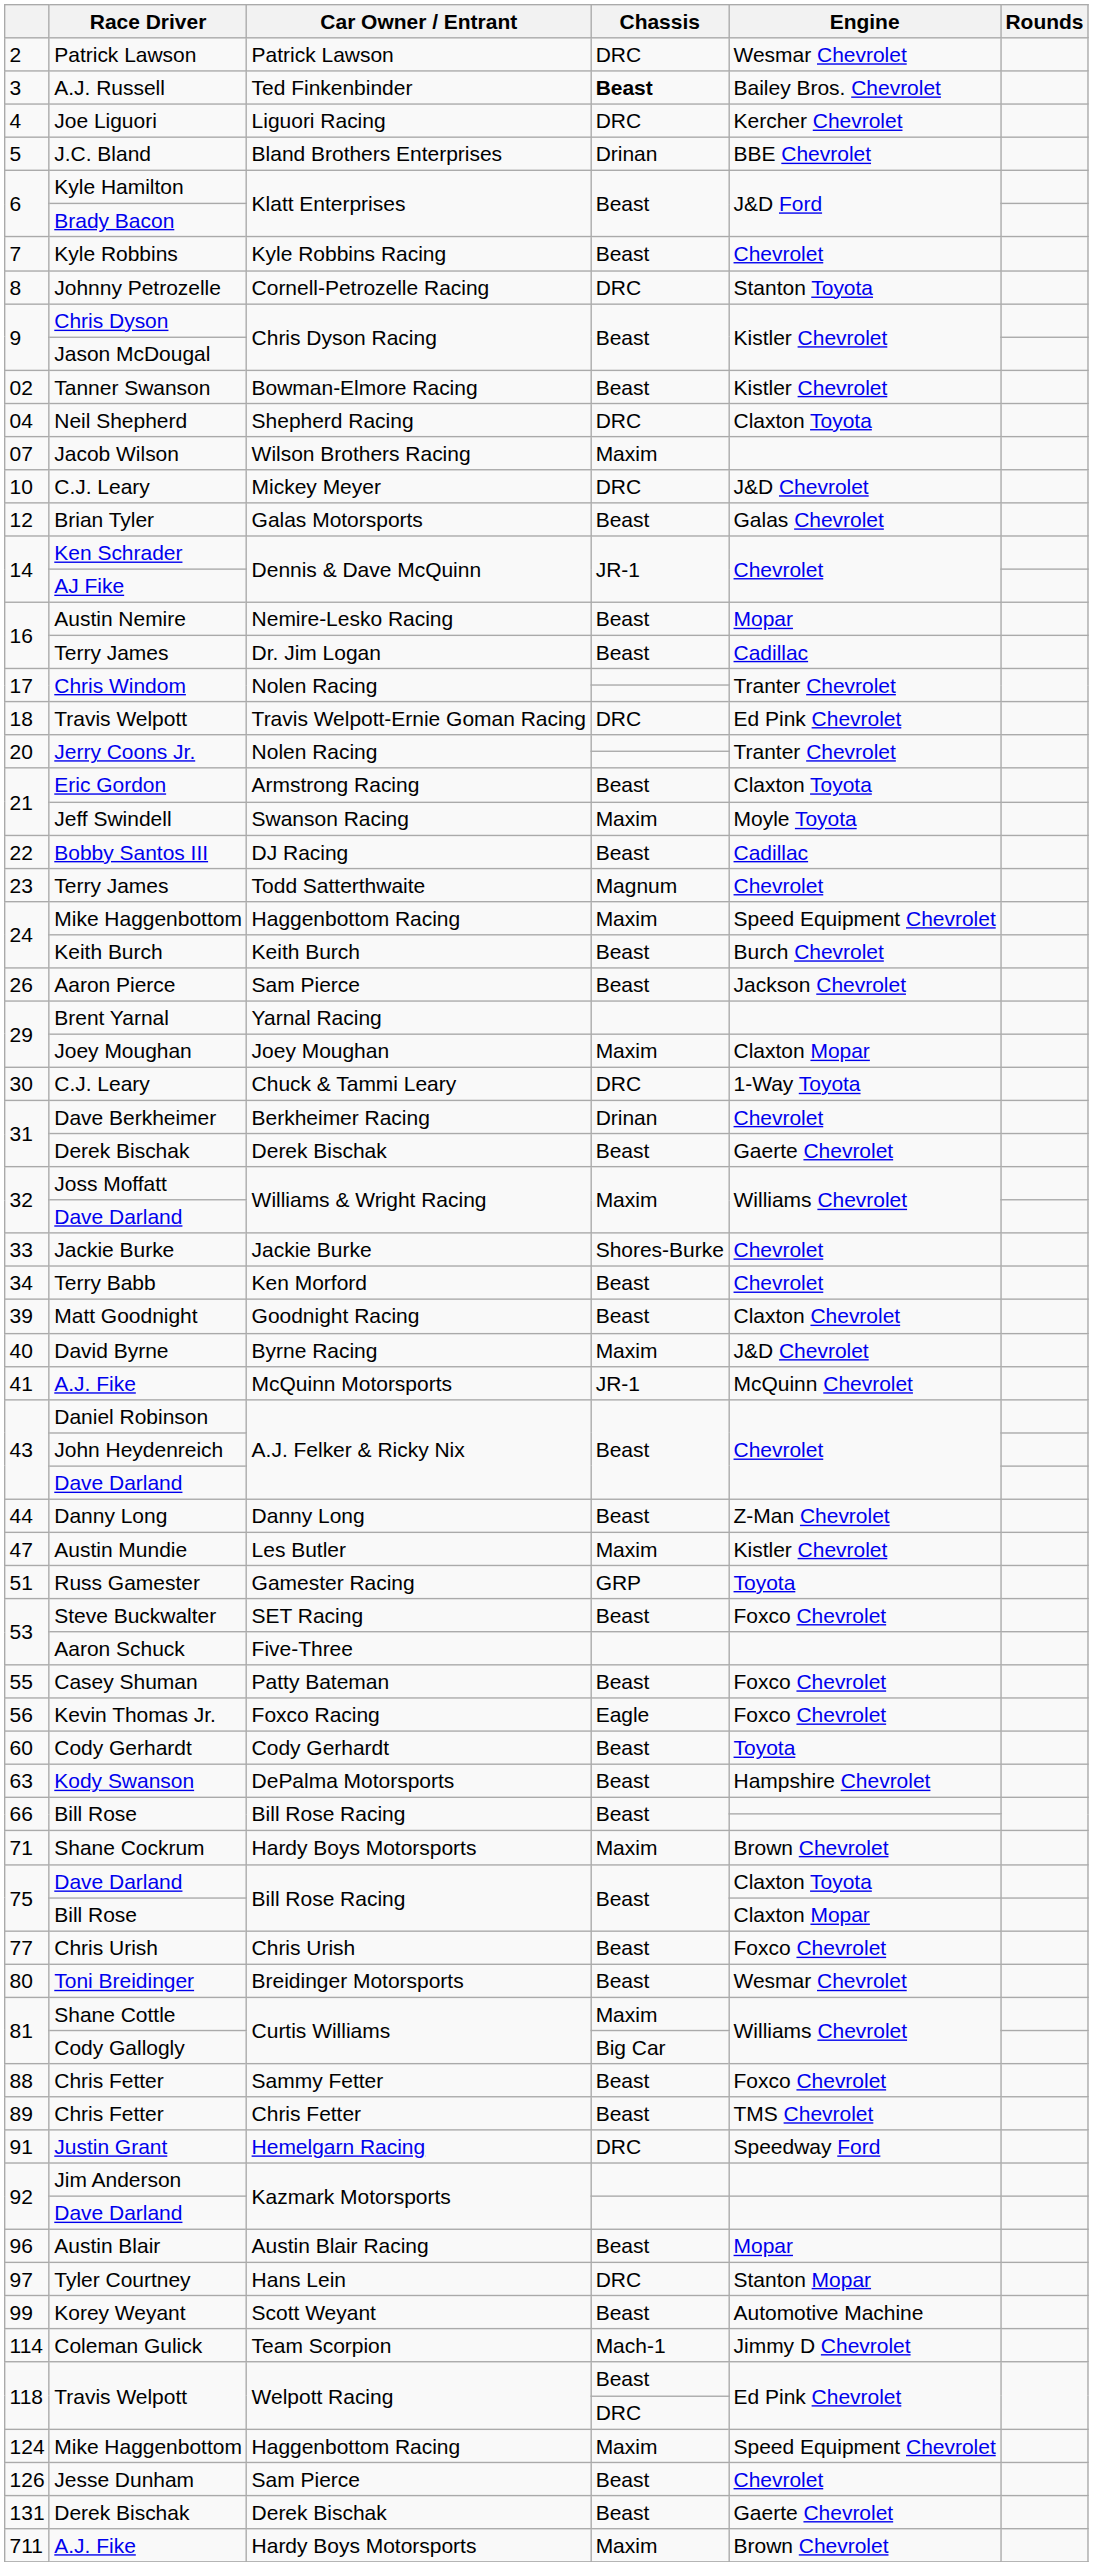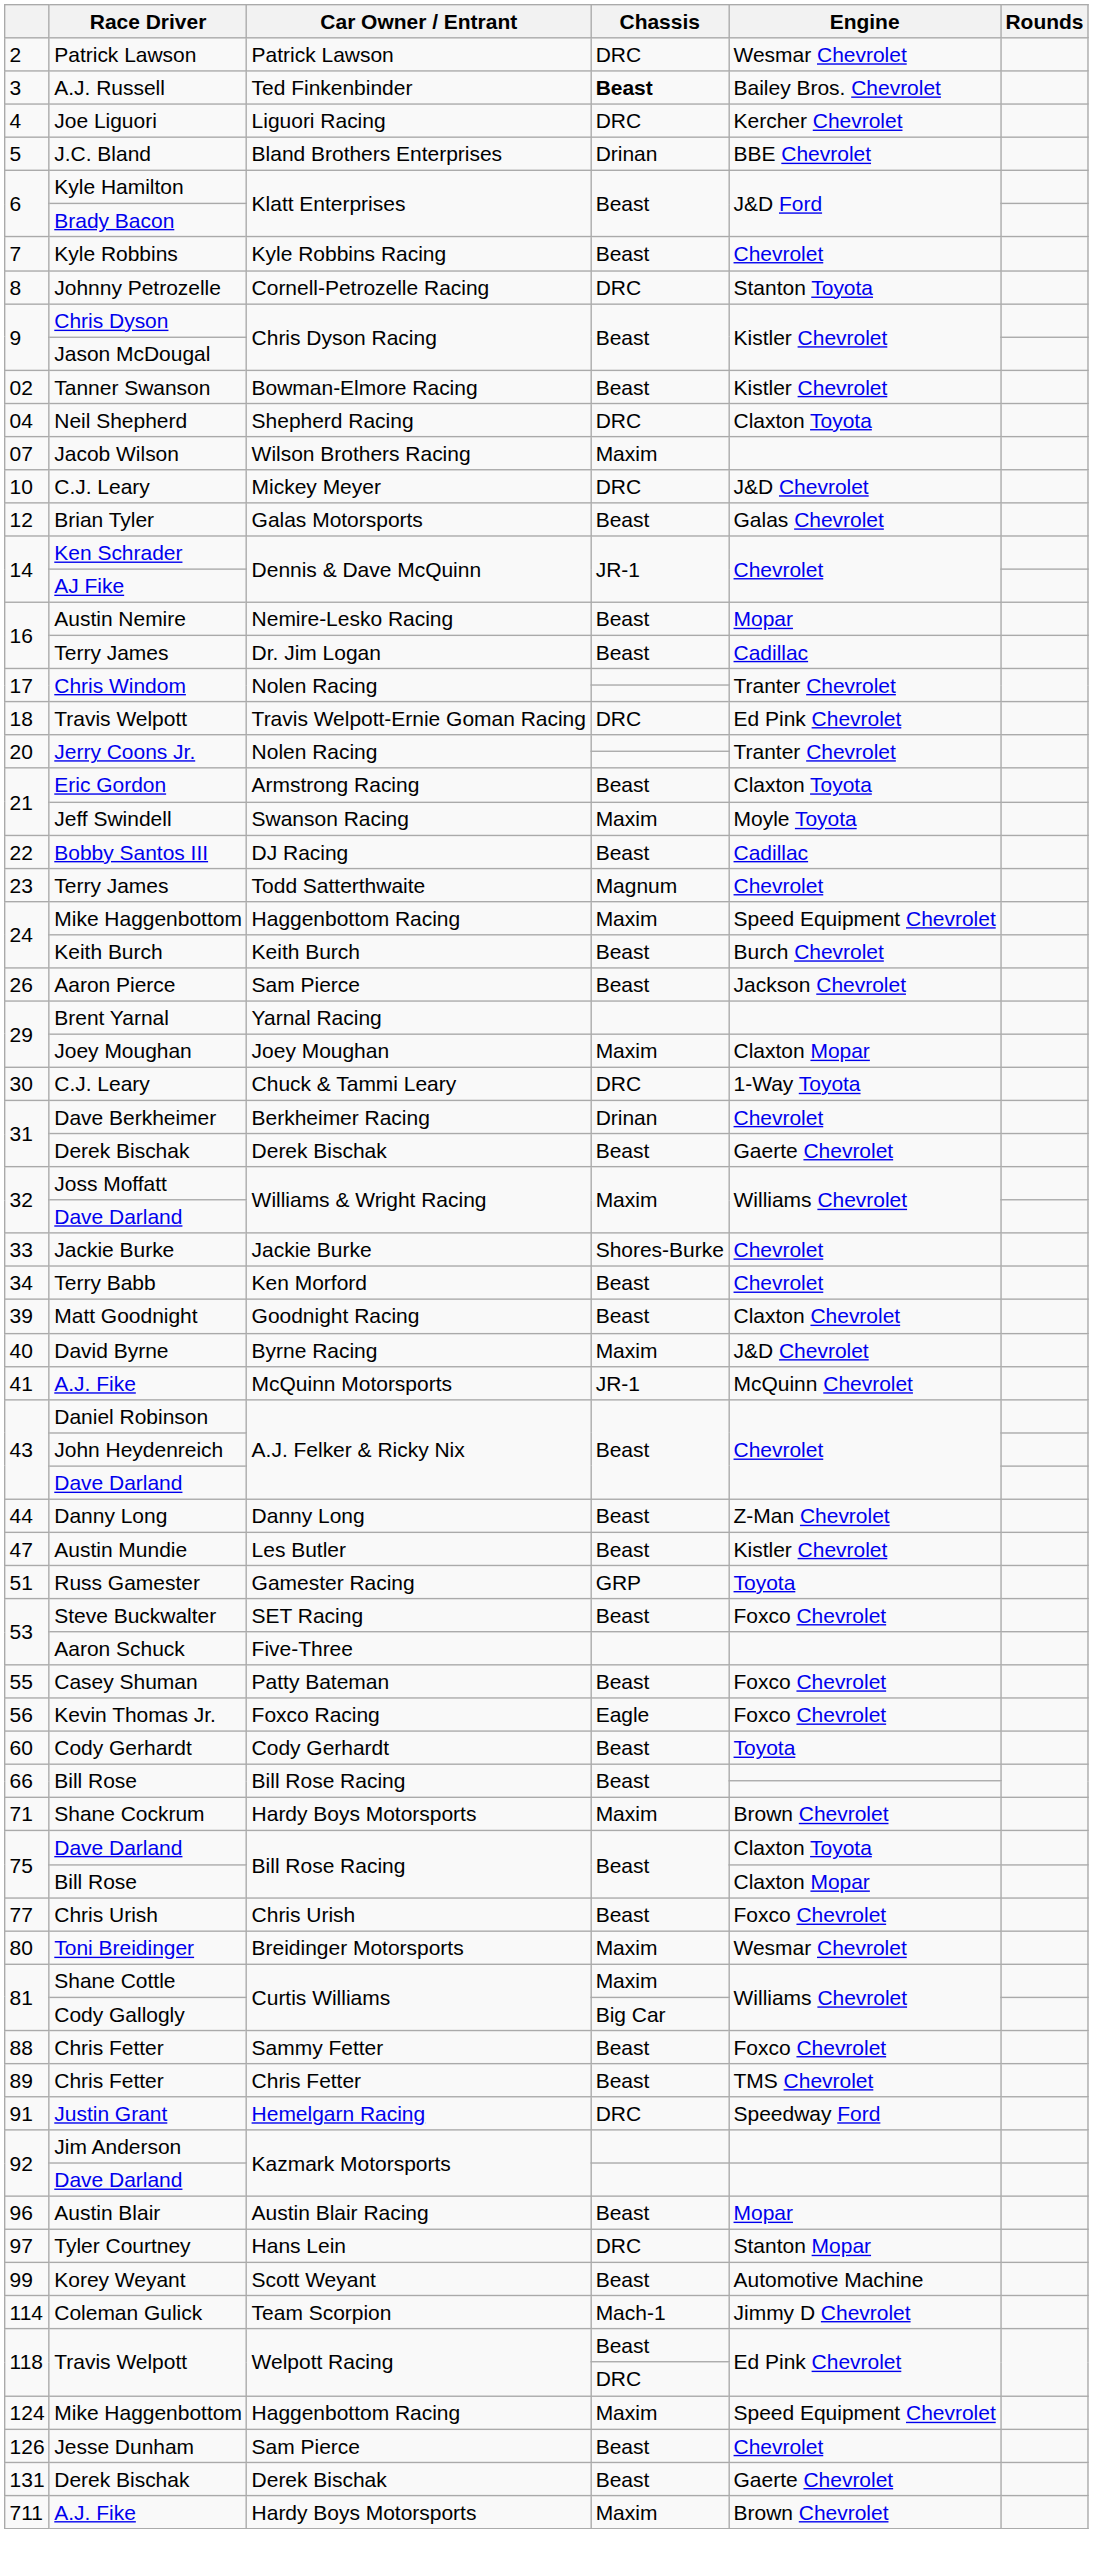Austin Mundie | Chassis: Maxim -> Beast
- row: 63 | Kody Swanson | DePalma Motorsports | Beast | Hampshire Chevrolet
Toni Breidinger | Chassis: Beast -> Maxim
